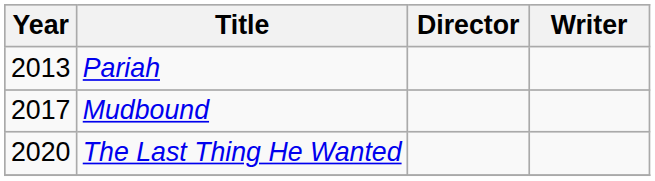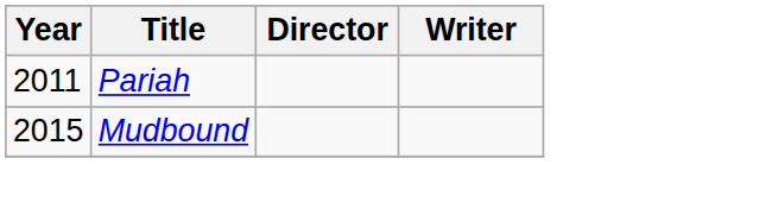Pariah | Year: 2013 -> 2011
Mudbound | Year: 2017 -> 2015
- row: 2020 | The Last Thing He Wanted
